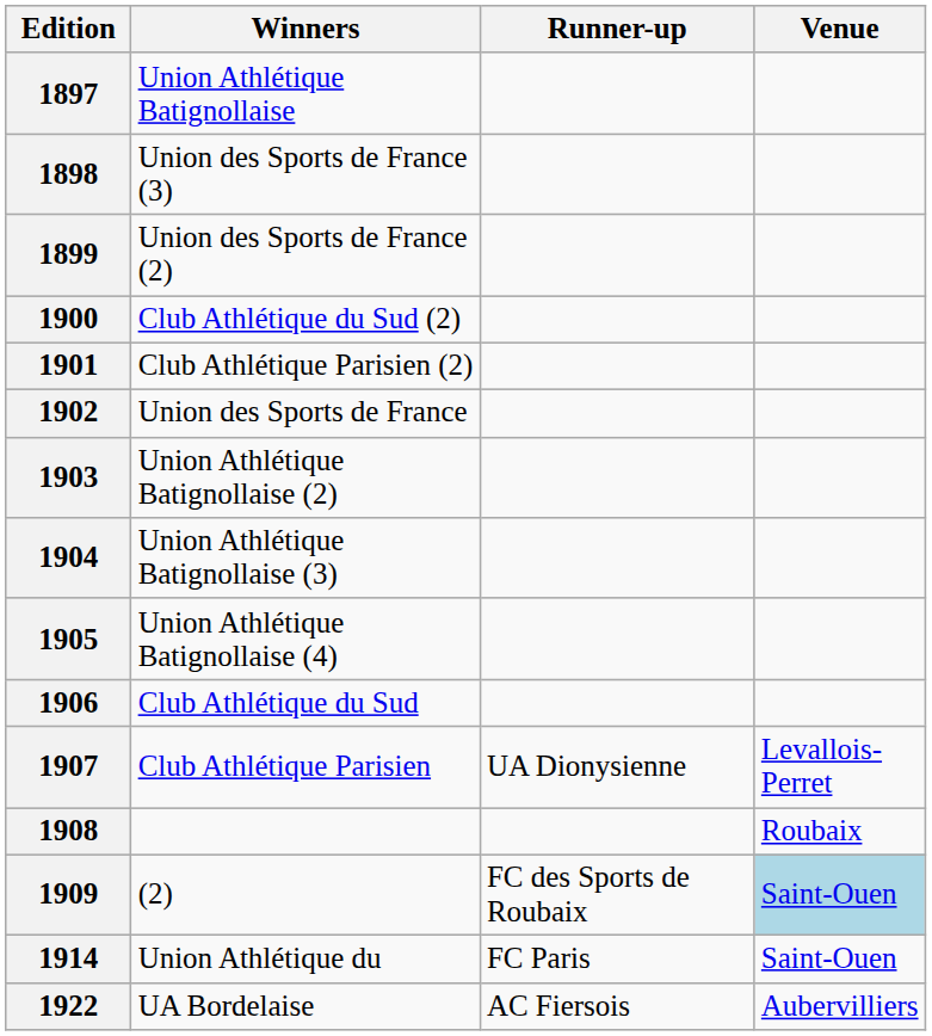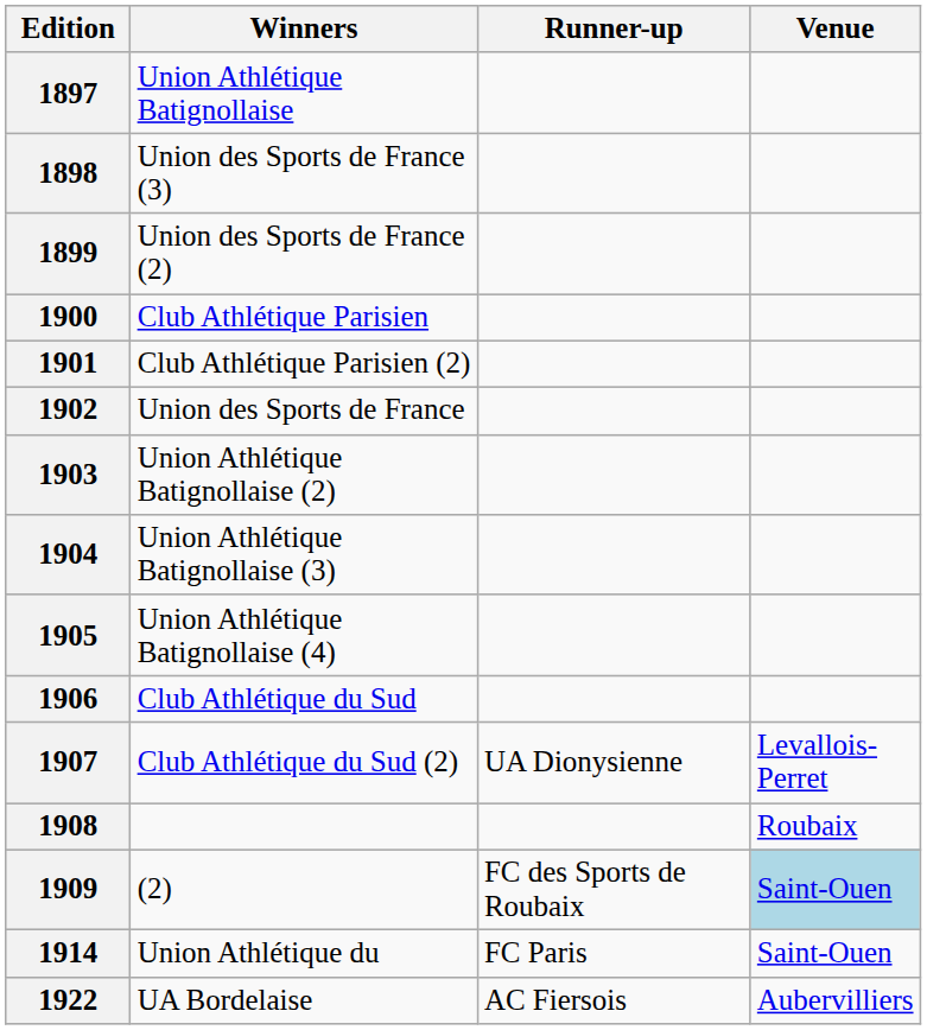1900 | Winners: Club Athlétique du Sud (2) -> Club Athlétique Parisien
1907 | Winners: Club Athlétique Parisien -> Club Athlétique du Sud (2)
